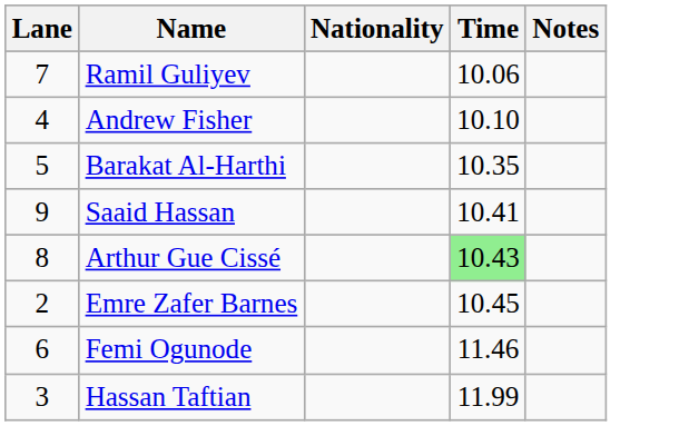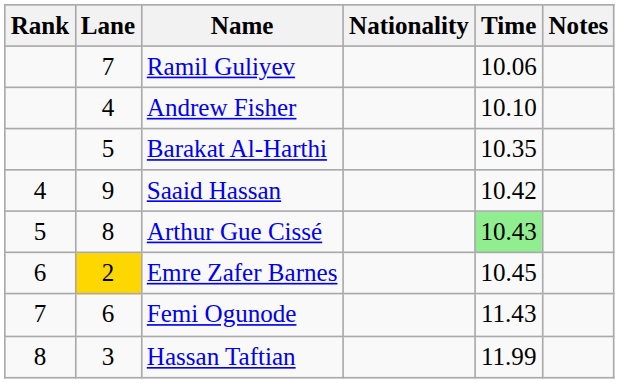+ column: Rank | 4 | 5 | 6 | 7 | 8
Saaid Hassan | Time: 10.41 -> 10.42
Emre Zafer Barnes | Lane: no background -> gold background
Femi Ogunode | Time: 11.46 -> 11.43
